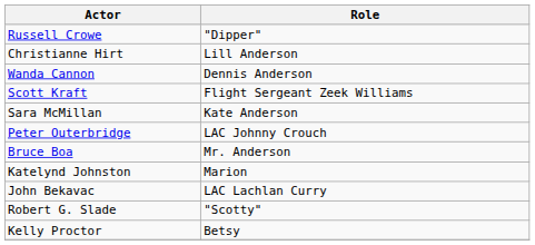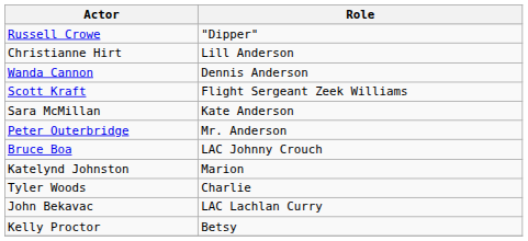Peter Outerbridge | Role: LAC Johnny Crouch -> Mr. Anderson
Bruce Boa | Role: Mr. Anderson -> LAC Johnny Crouch
+ row: Tyler Woods | Charlie
- row: Robert G. Slade | "Scotty"
